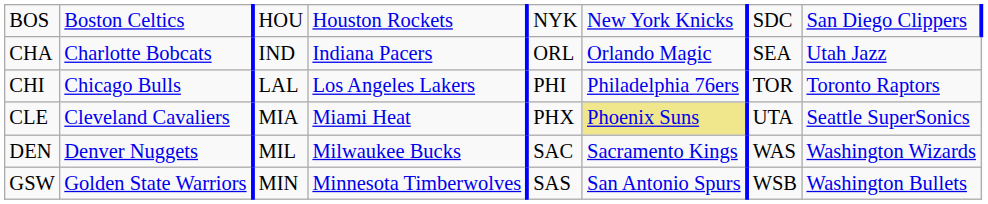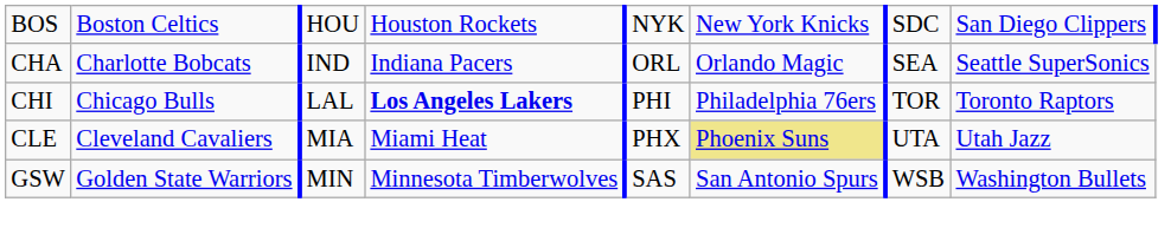CHA | column 8: Utah Jazz -> Seattle SuperSonics
CHI | column 4: normal -> bold
CLE | column 8: Seattle SuperSonics -> Utah Jazz
- row: DEN | Denver Nuggets | MIL | Milwaukee Bucks | SAC | Sacramento Kings | WAS | Washington Wizards
